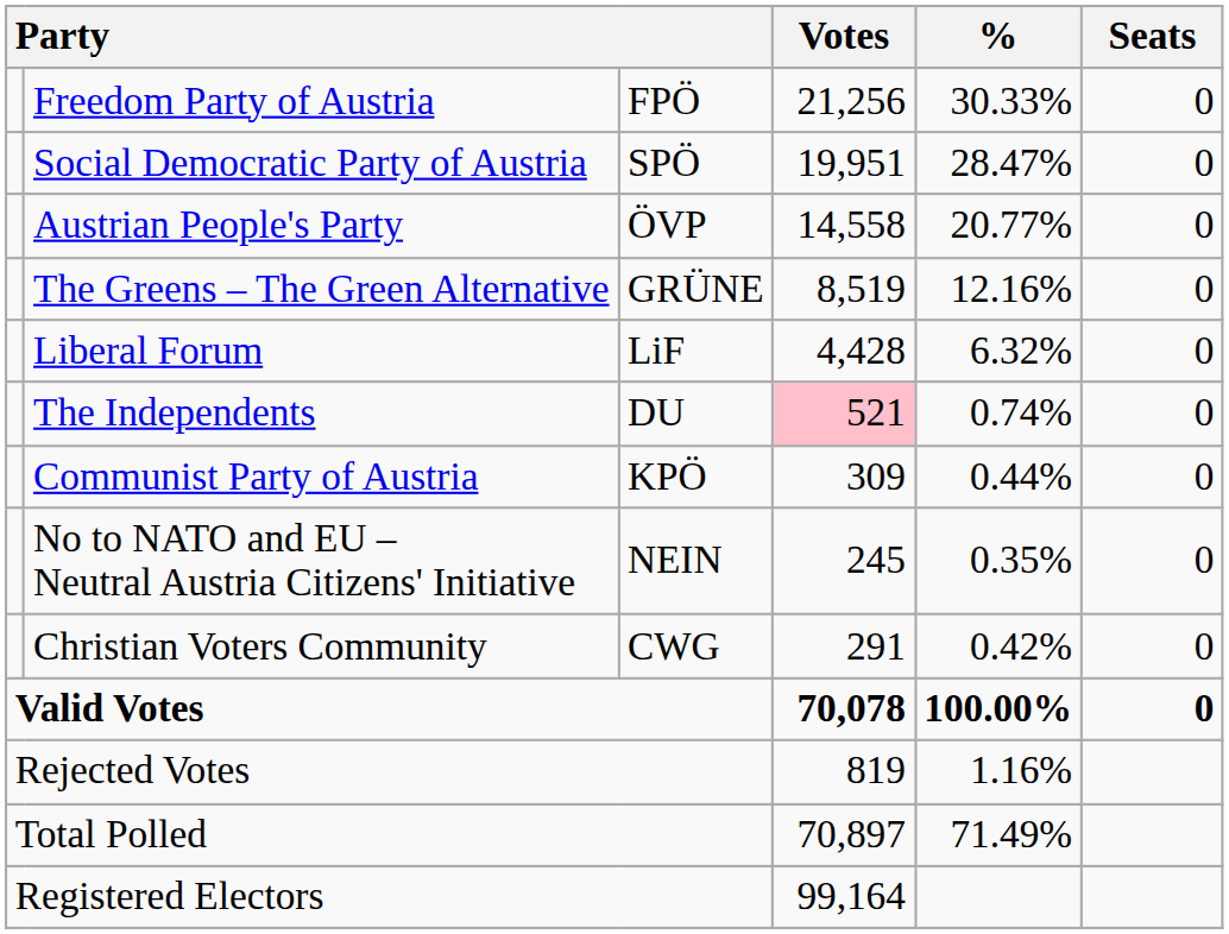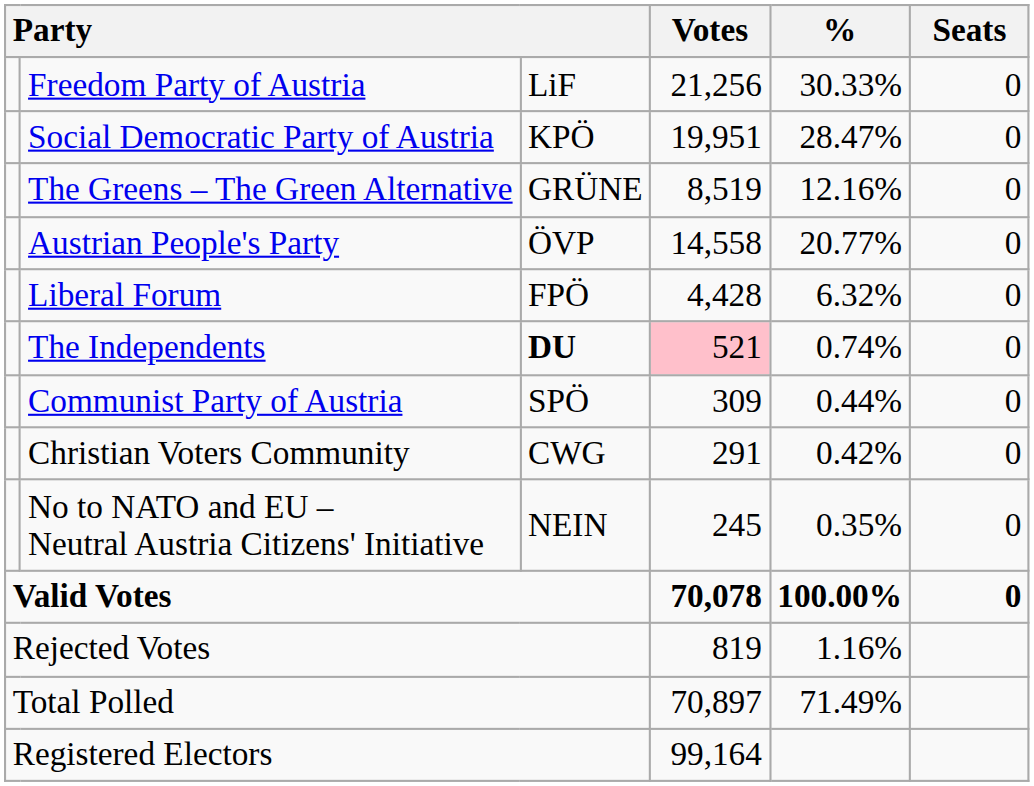Freedom Party of Austria | column 3: FPÖ -> LiF
Social Democratic Party of Austria | column 3: SPÖ -> KPÖ
rows swapped: Austrian People's Party <-> The Greens – The Green Alternative
Liberal Forum | column 3: LiF -> FPÖ
The Independents | column 3: normal -> bold
Communist Party of Austria | column 3: KPÖ -> SPÖ
rows swapped: Christian Voters Community <-> No to NATO and EU – Neutral Austria Citizens' Initiative
